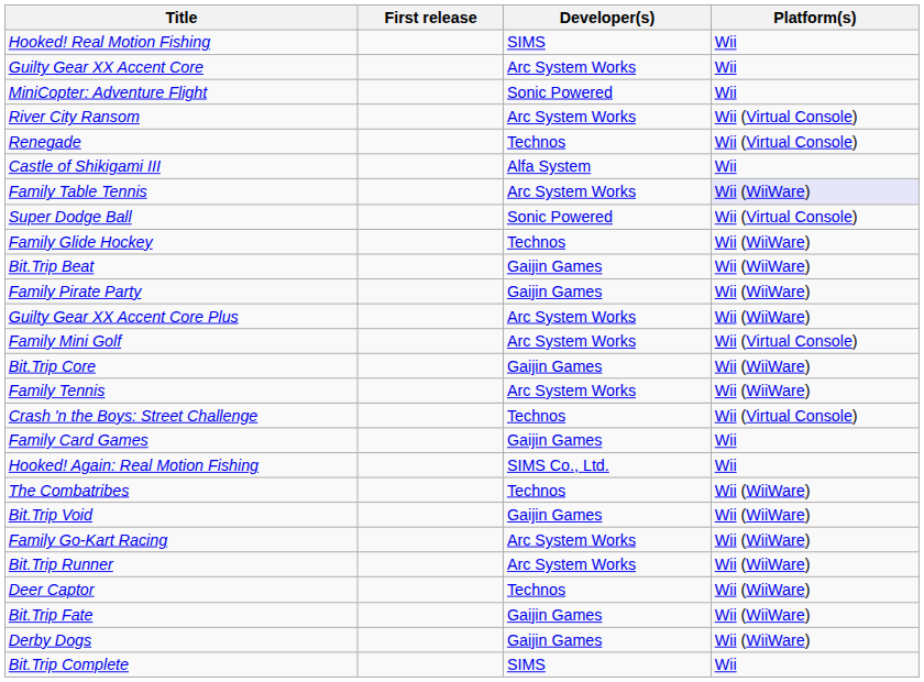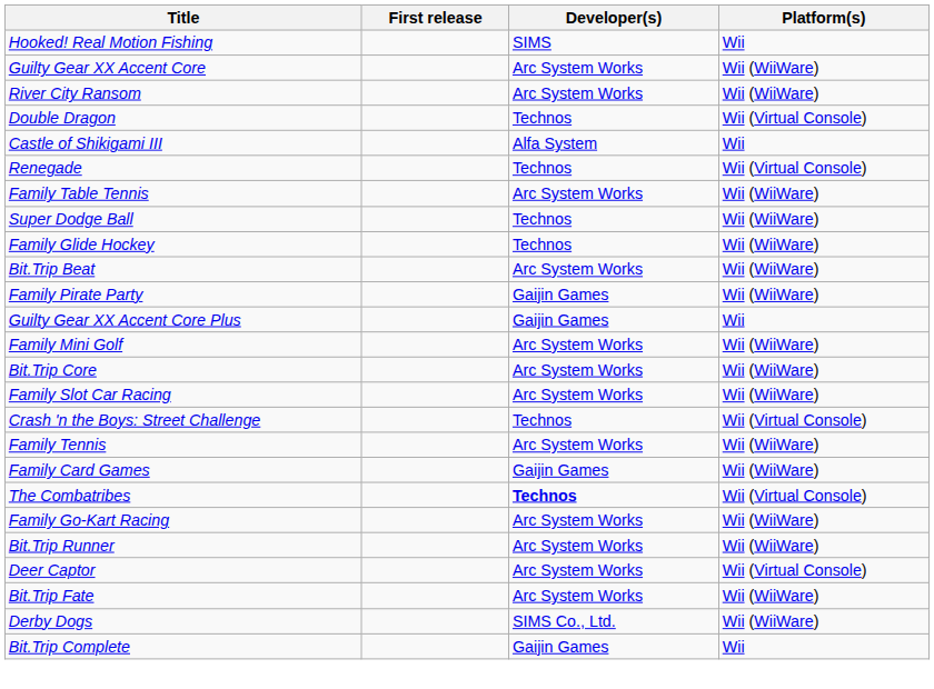Guilty Gear XX Accent Core | Platform(s): Wii -> Wii (WiiWare)
- row: MiniCopter: Adventure Flight | Sonic Powered | Wii
River City Ransom | Platform(s): Wii (Virtual Console) -> Wii (WiiWare)
+ row: Double Dragon | Technos | Wii (Virtual Console)
rows swapped: Renegade <-> Castle of Shikigami III
Family Table Tennis | Platform(s): lavender background -> no background
Super Dodge Ball | Developer(s): Sonic Powered -> Technos
Super Dodge Ball | Platform(s): Wii (Virtual Console) -> Wii (WiiWare)
Bit.Trip Beat | Developer(s): Gaijin Games -> Arc System Works
Guilty Gear XX Accent Core Plus | Developer(s): Arc System Works -> Gaijin Games
Guilty Gear XX Accent Core Plus | Platform(s): Wii (WiiWare) -> Wii
Family Mini Golf | Platform(s): Wii (Virtual Console) -> Wii (WiiWare)
Bit.Trip Core | Developer(s): Gaijin Games -> Arc System Works
+ row: Family Slot Car Racing | Arc System Works | Wii (WiiWare)
rows swapped: Crash 'n the Boys: Street Challenge <-> Family Tennis
Family Card Games | Platform(s): Wii -> Wii (WiiWare)
- row: Hooked! Again: Real Motion Fishing | SIMS Co., Ltd. | Wii
The Combatribes | Developer(s): normal -> bold
The Combatribes | Platform(s): Wii (WiiWare) -> Wii (Virtual Console)
- row: Bit.Trip Void | Gaijin Games | Wii (WiiWare)
Deer Captor | Developer(s): Technos -> Arc System Works
Deer Captor | Platform(s): Wii (WiiWare) -> Wii (Virtual Console)
Bit.Trip Fate | Developer(s): Gaijin Games -> Arc System Works
Derby Dogs | Developer(s): Gaijin Games -> SIMS Co., Ltd.
Bit.Trip Complete | Developer(s): SIMS -> Gaijin Games
